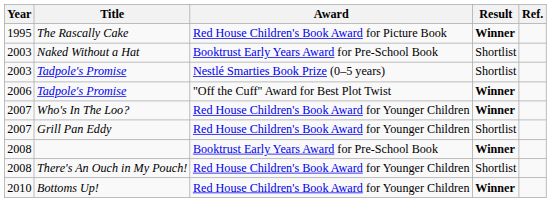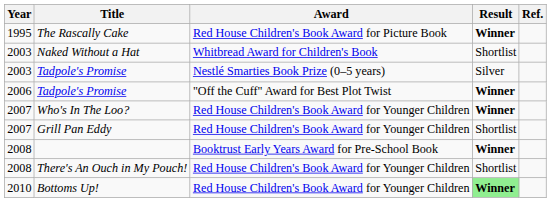Naked Without a Hat | Award: Booktrust Early Years Award for Pre-School Book -> Whitbread Award for Children's Book
2003 / Tadpole's Promise | Result: Shortlist -> Silver
Bottoms Up! | Result: no background -> lightgreen background
